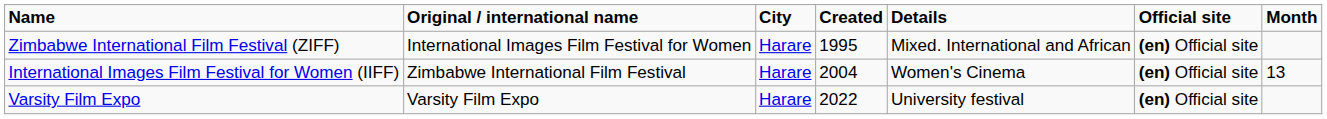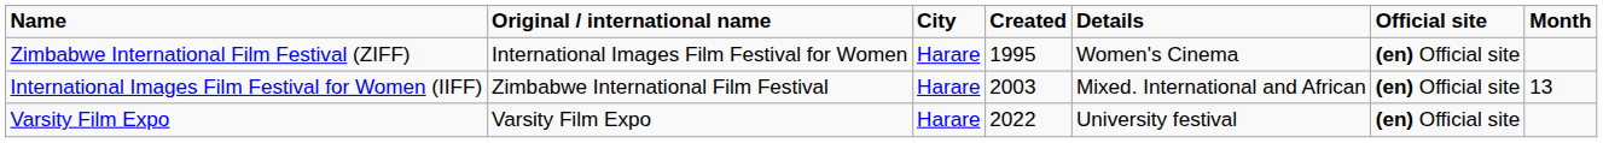Zimbabwe International Film Festival (ZIFF) | Details: Mixed. International and African -> Women's Cinema
International Images Film Festival for Women (IIFF) | Created: 2004 -> 2003
International Images Film Festival for Women (IIFF) | Details: Women's Cinema -> Mixed. International and African
